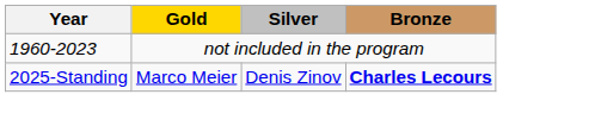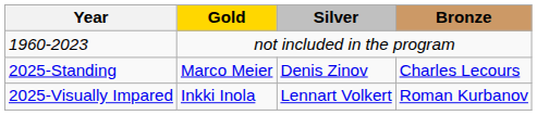2025-Standing | Bronze: bold -> normal
+ row: 2025-Visually Impared | Inkki Inola | Lennart Volkert | Roman Kurbanov
